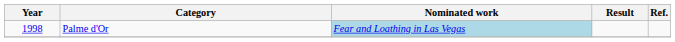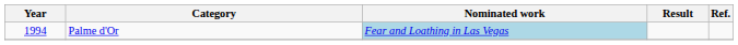Palme d'Or | Year: 1998 -> 1994
